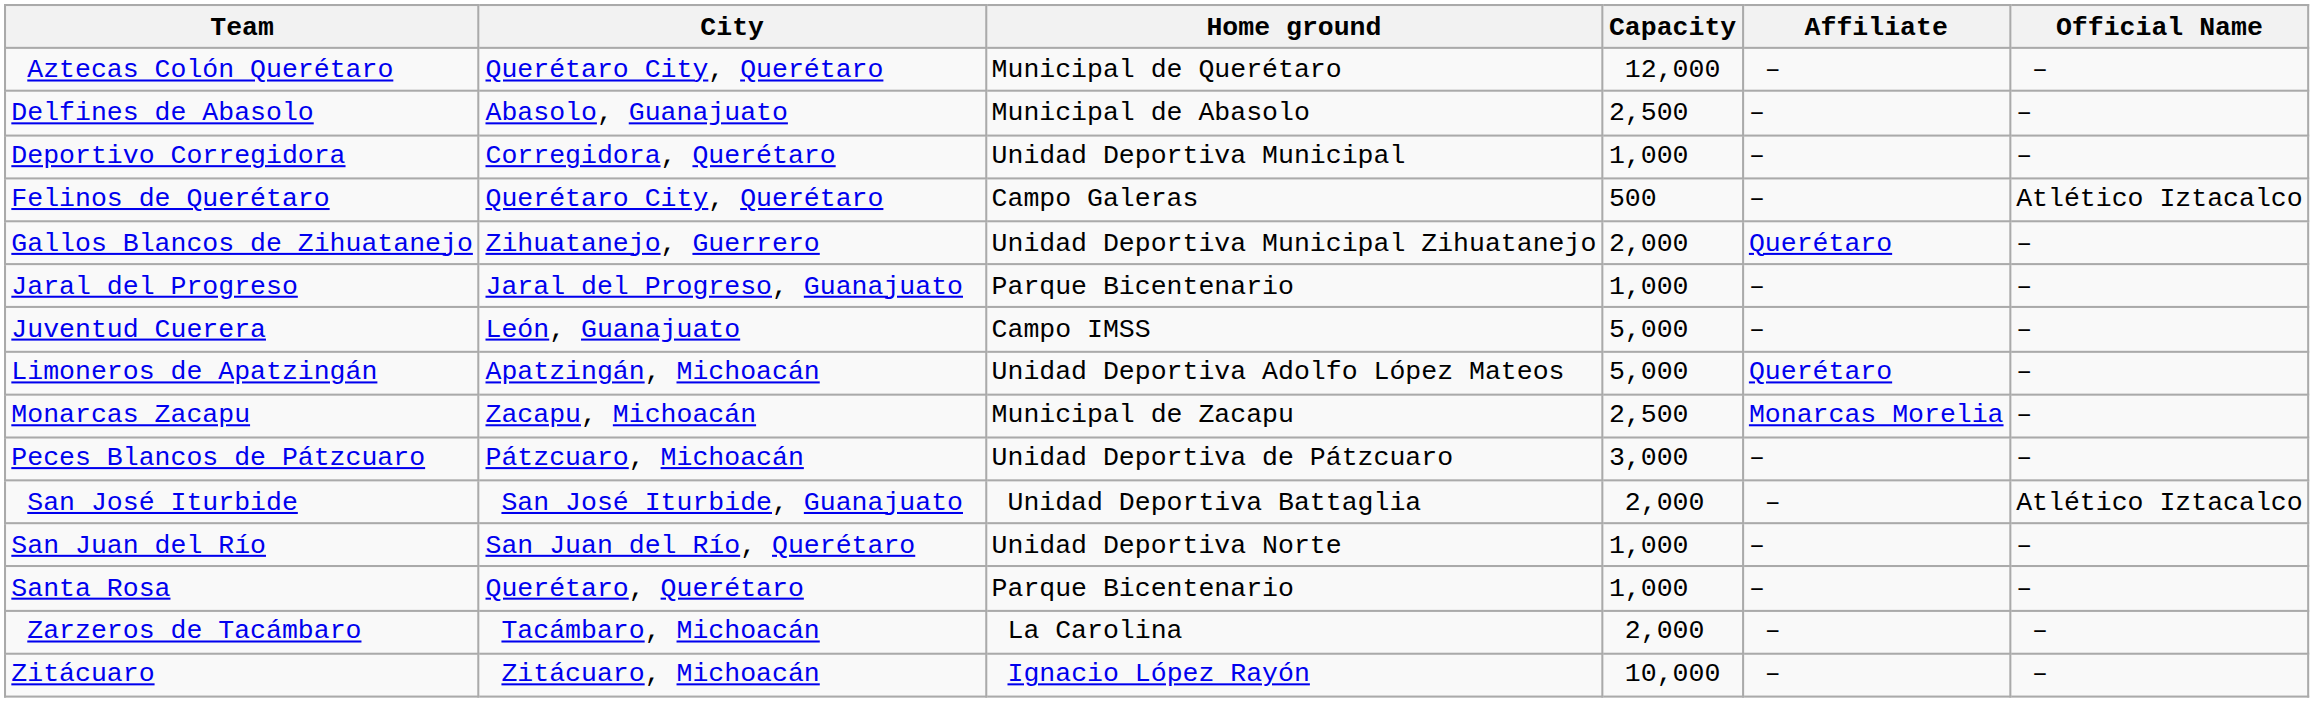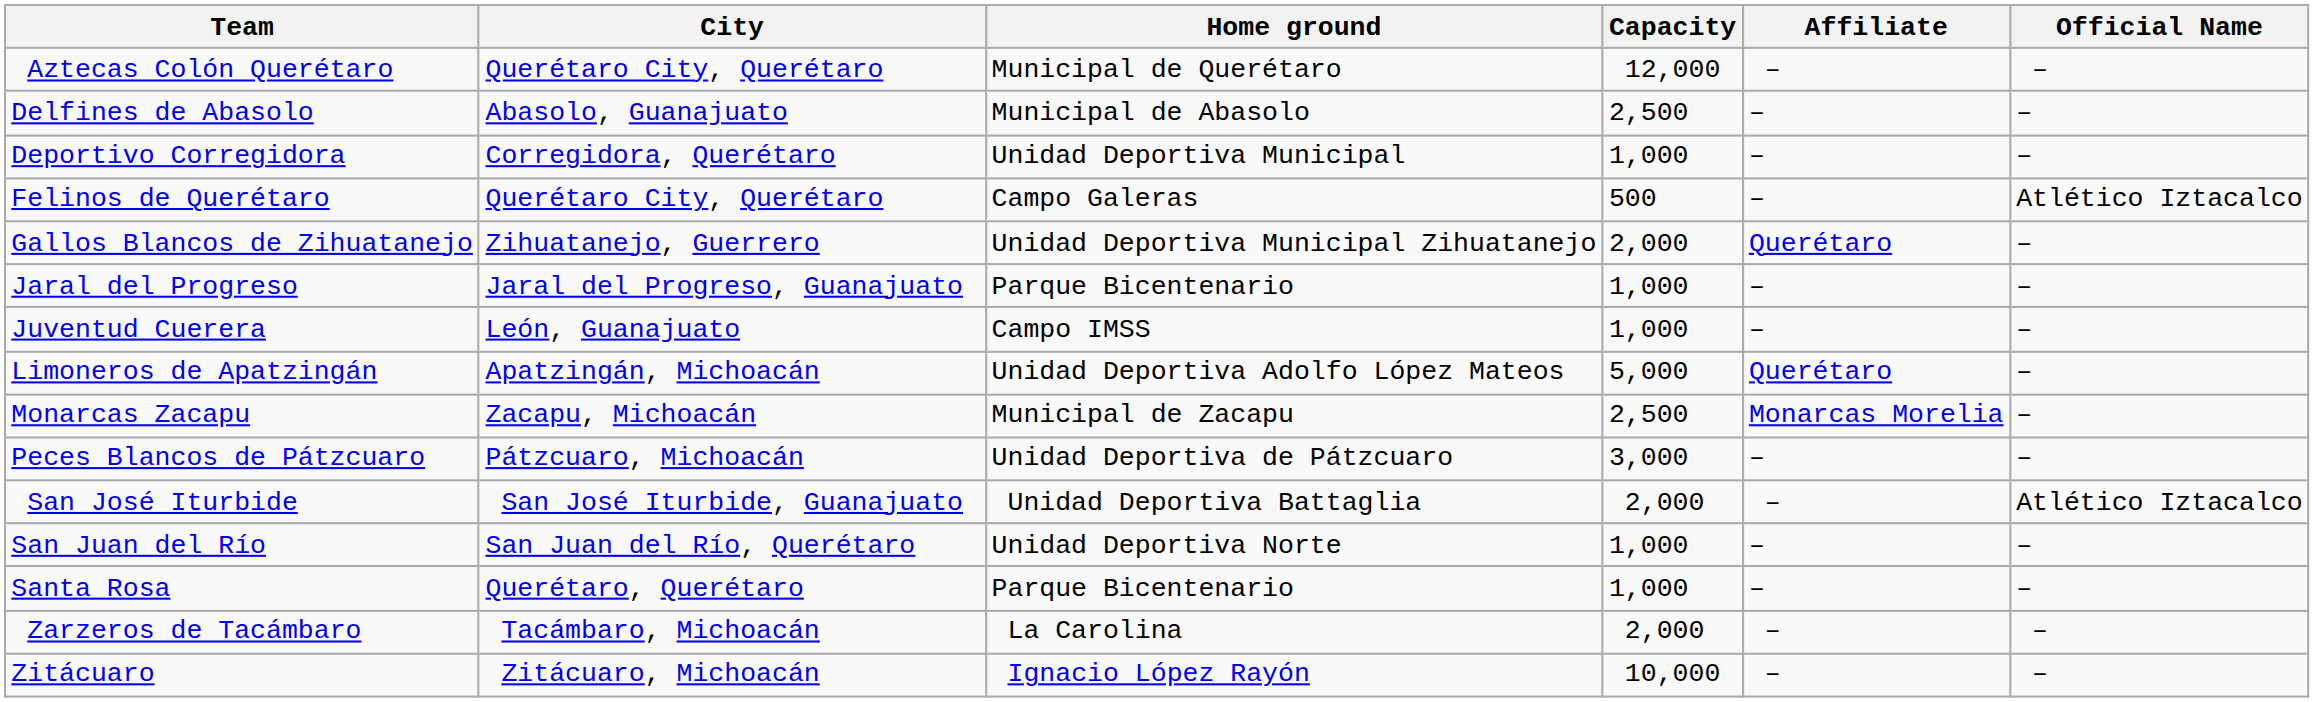Juventud Cuerera | Capacity: 5,000 -> 1,000
